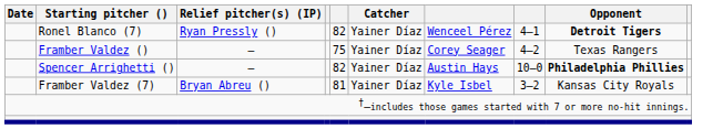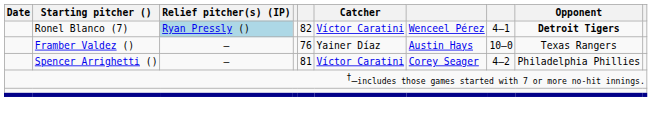Ronel Blanco (7) | Relief pitcher(s) (IP): no background -> lightblue background
Ronel Blanco (7) | Catcher: Yainer Díaz -> Víctor Caratini
Framber Valdez () | column 5: 75 -> 76
Framber Valdez () | column 7: Corey Seager -> Austin Hays
Framber Valdez () | column 8: 4–2 -> 10–0
Spencer Arrighetti () | column 5: 82 -> 81
Spencer Arrighetti () | Catcher: Yainer Díaz -> Víctor Caratini
Spencer Arrighetti () | column 7: Austin Hays -> Corey Seager
Spencer Arrighetti () | column 8: 10–0 -> 4–2
Spencer Arrighetti () | Opponent: bold -> normal
- row: Framber Valdez (7) | Bryan Abreu () | 81 | Yainer Díaz | Kyle Isbel | 3–2 | Kansas City Royals
